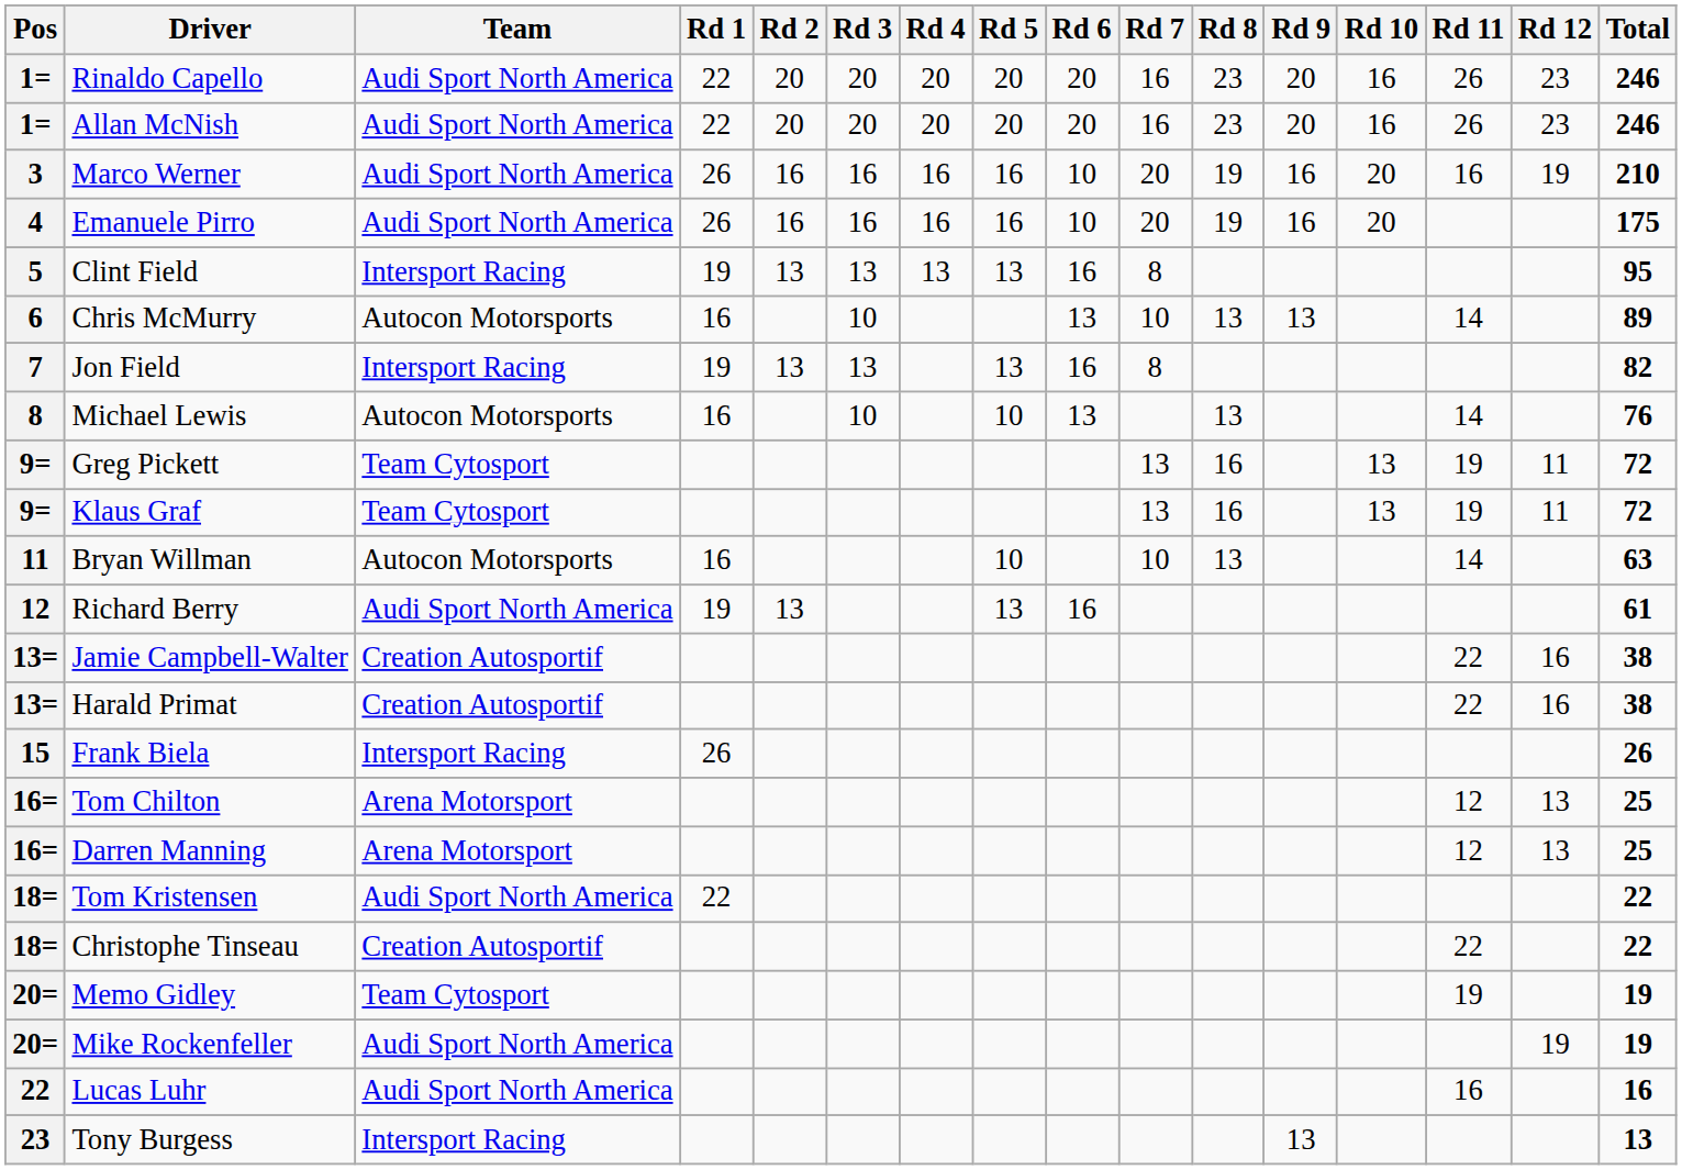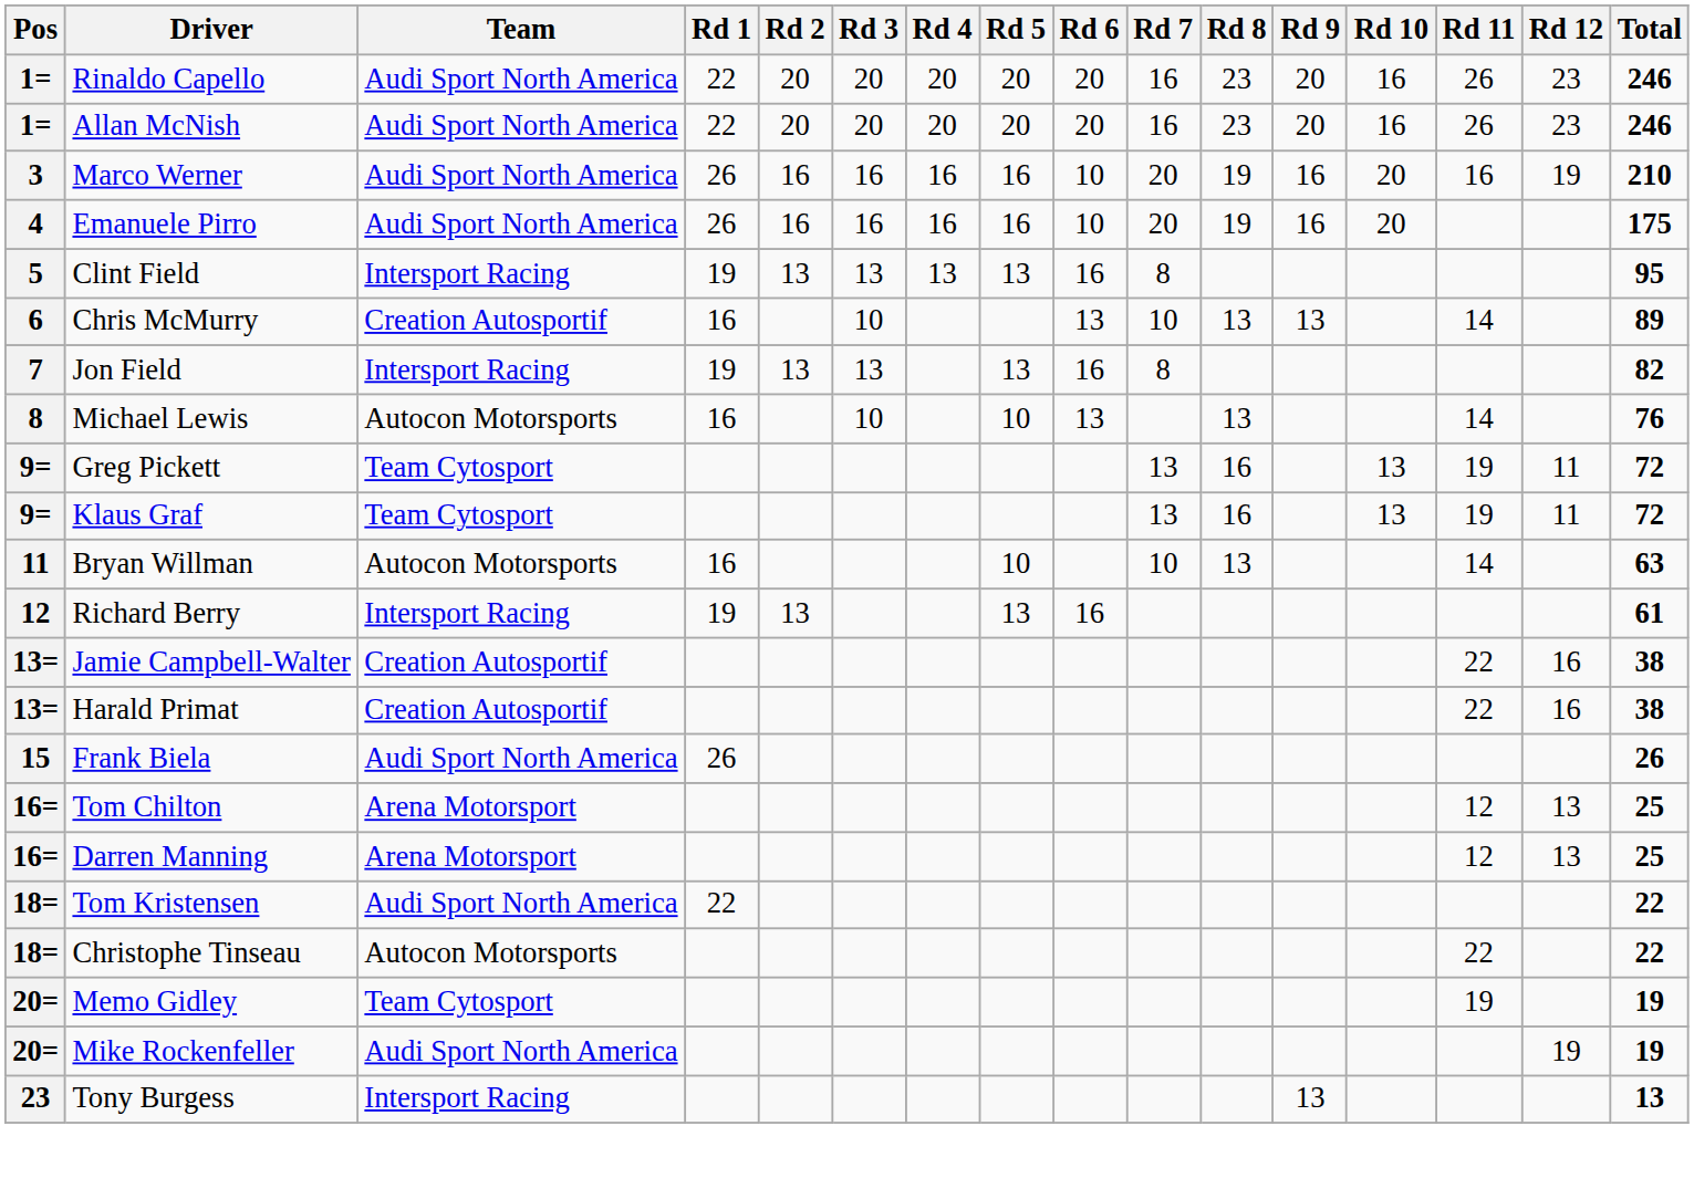Chris McMurry | Team: Autocon Motorsports -> Creation Autosportif
Richard Berry | Team: Audi Sport North America -> Intersport Racing
Frank Biela | Team: Intersport Racing -> Audi Sport North America
Christophe Tinseau | Team: Creation Autosportif -> Autocon Motorsports
- row: 22 | Lucas Luhr | Audi Sport North America | 16 | 16
